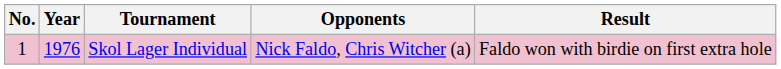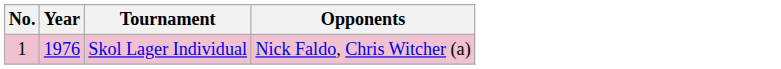- column: Result | Faldo won with birdie on first extra hole
